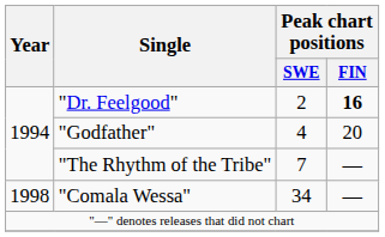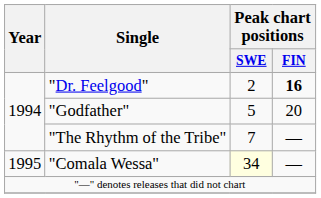"Godfather" | Peak chart positions / SWE: 4 -> 5
"Comala Wessa" | Year: 1998 -> 1995
"Comala Wessa" | Peak chart positions / SWE: no background -> lightyellow background
